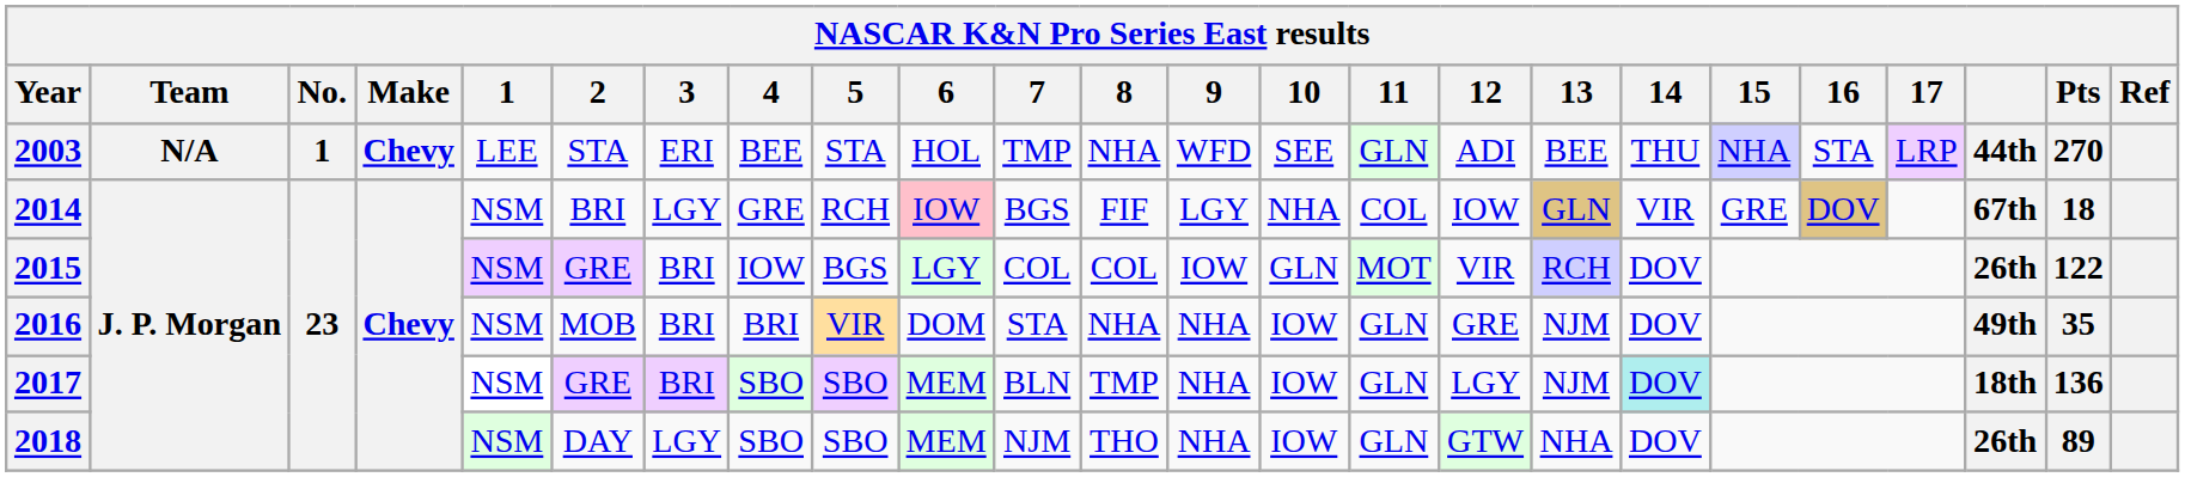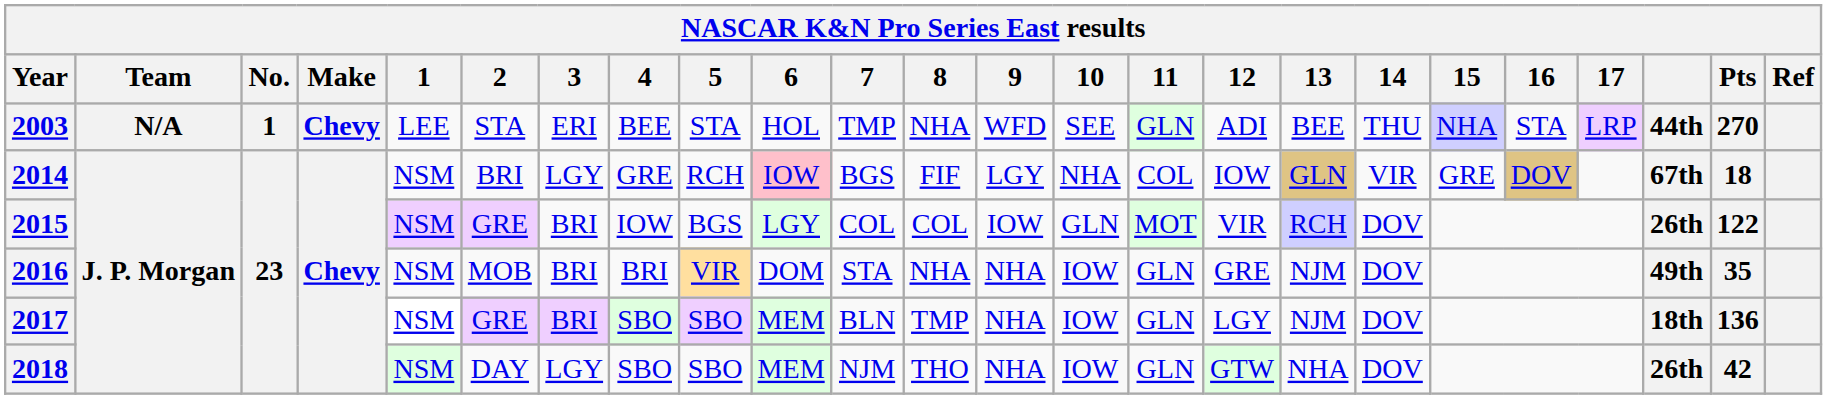2017 | 14: paleturquoise background -> no background
2018 | Pts: 89 -> 42
